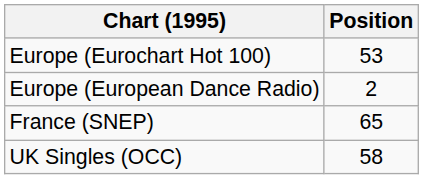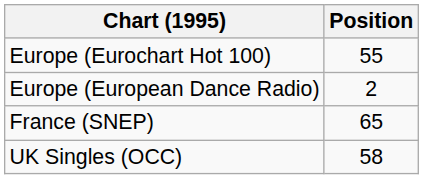Europe (Eurochart Hot 100) | Position: 53 -> 55
